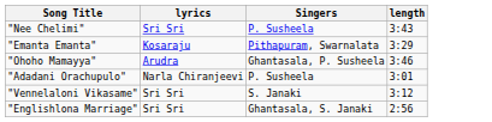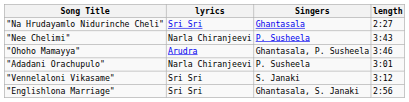+ row: "Na Hrudayamlo Nidurinche Cheli" | Sri Sri | Ghantasala | 2:27
"Nee Chelimi" | lyrics: Sri Sri -> Narla Chiranjeevi
- row: "Emanta Emanta" | Kosaraju | Pithapuram, Swarnalata | 3:29
